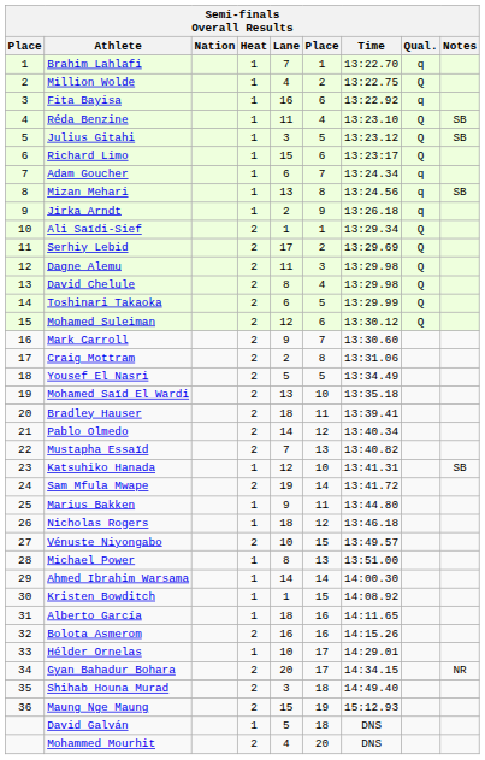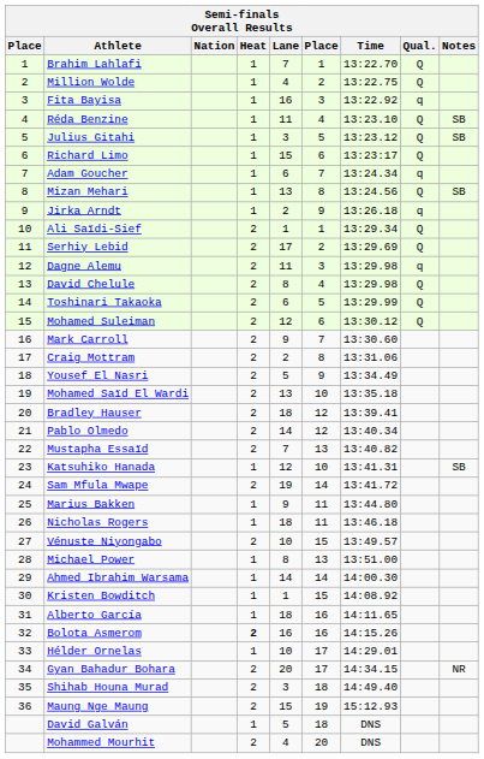Brahim Lahlafi | Qual.: q -> Q
Fita Bayisa | column 6: 6 -> 3
Mizan Mehari | Qual.: q -> Q
Dagne Alemu | Qual.: Q -> q
Yousef El Nasri | column 6: 5 -> 9
Bradley Hauser | column 6: 11 -> 12
Nicholas Rogers | column 6: 12 -> 11
Bolota Asmerom | Heat: normal -> bold
